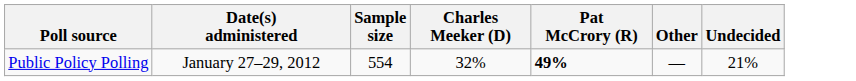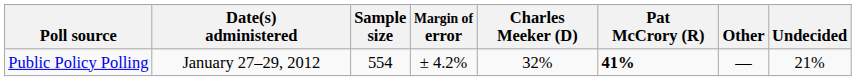+ column: Margin of error | ± 4.2%
Public Policy Polling | Pat McCrory (R): 49% -> 41%
